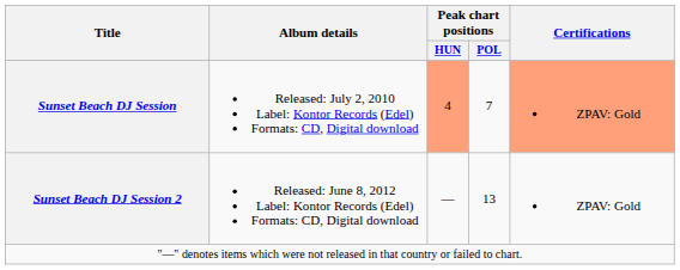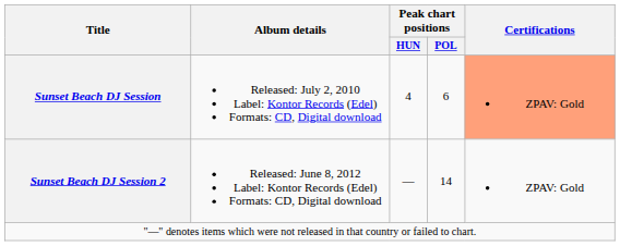Sunset Beach DJ Session | Peak chart positions / HUN: lightsalmon background -> no background
Sunset Beach DJ Session | Peak chart positions / POL: 7 -> 6
Sunset Beach DJ Session 2 | Peak chart positions / POL: 13 -> 14
